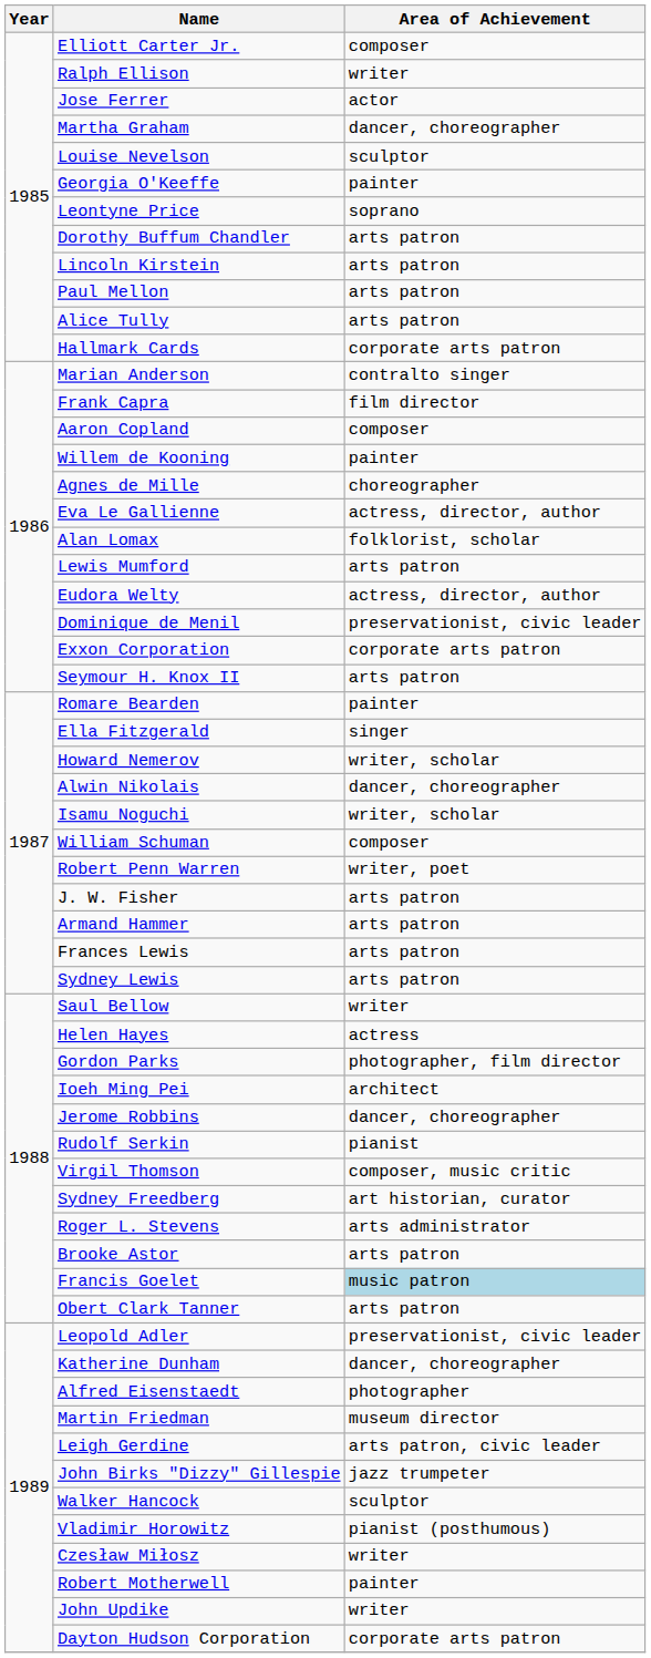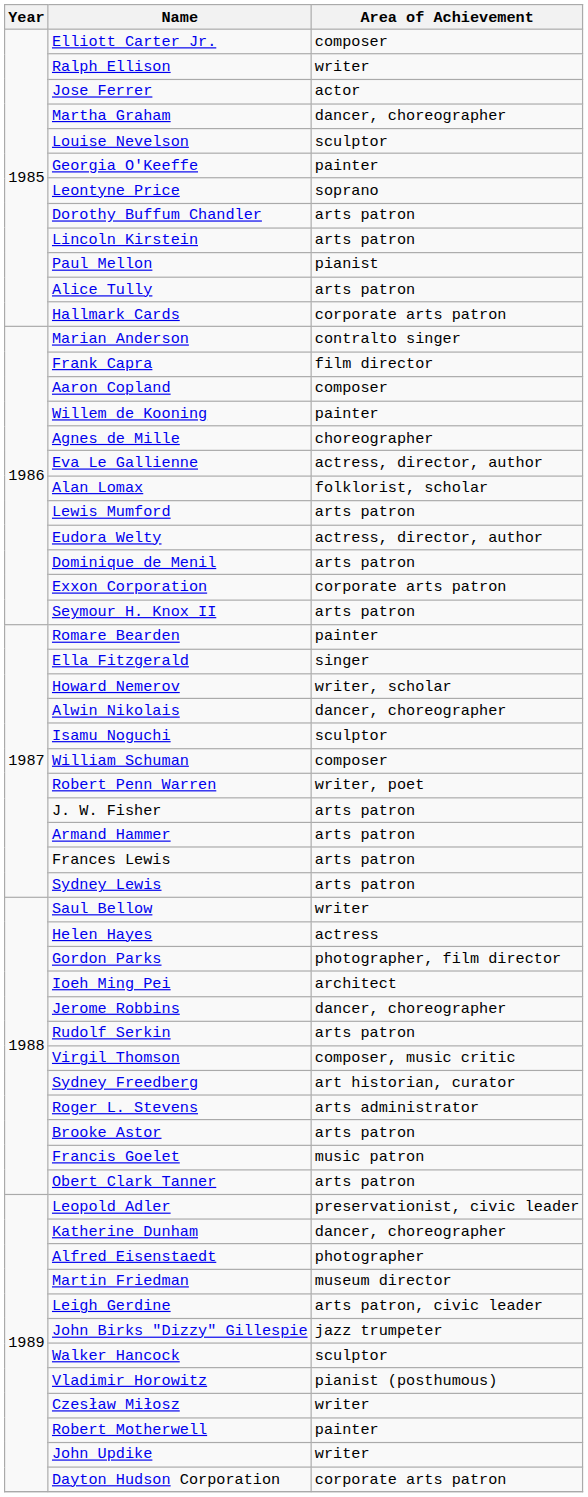Paul Mellon | Area of Achievement: arts patron -> pianist
Dominique de Menil | Area of Achievement: preservationist, civic leader -> arts patron
Isamu Noguchi | Area of Achievement: writer, scholar -> sculptor
Rudolf Serkin | Area of Achievement: pianist -> arts patron
Francis Goelet | Area of Achievement: lightblue background -> no background
